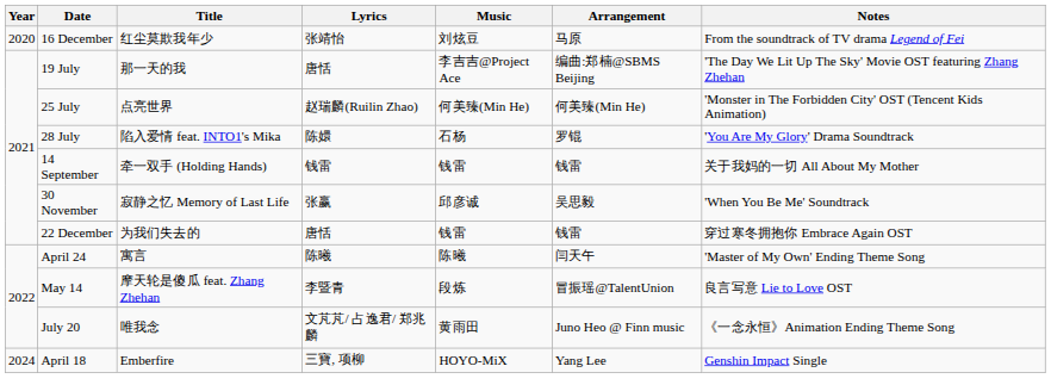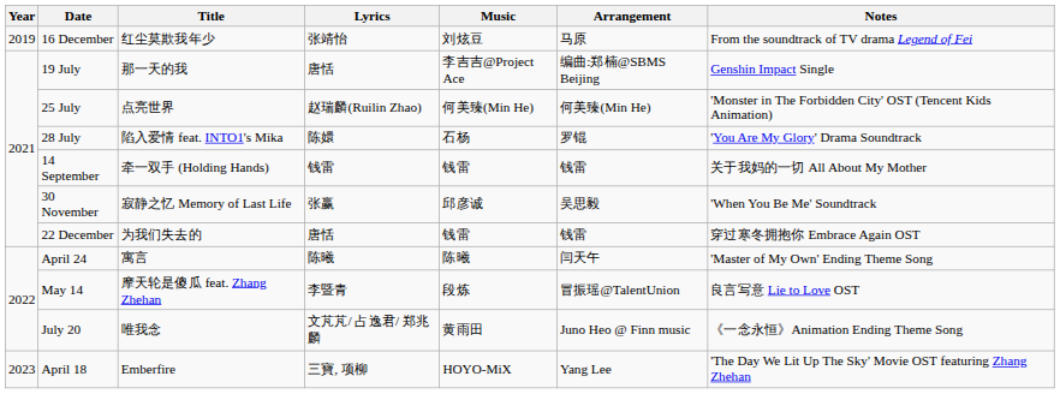16 December | Year: 2020 -> 2019
19 July | Notes: 'The Day We Lit Up The Sky' Movie OST featuring Zhang Zhehan -> Genshin Impact Single
April 18 | Year: 2024 -> 2023
April 18 | Notes: Genshin Impact Single -> 'The Day We Lit Up The Sky' Movie OST featuring Zhang Zhehan
